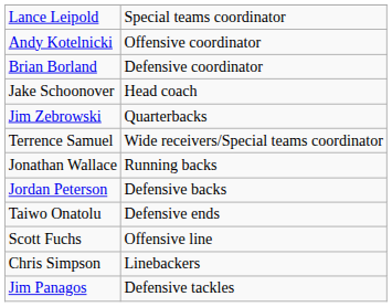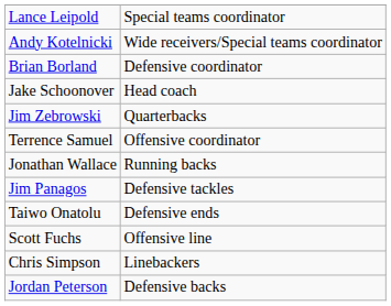Andy Kotelnicki | column 2: Offensive coordinator -> Wide receivers/Special teams coordinator
Terrence Samuel | column 2: Wide receivers/Special teams coordinator -> Offensive coordinator
rows swapped: Jordan Peterson <-> Jim Panagos
